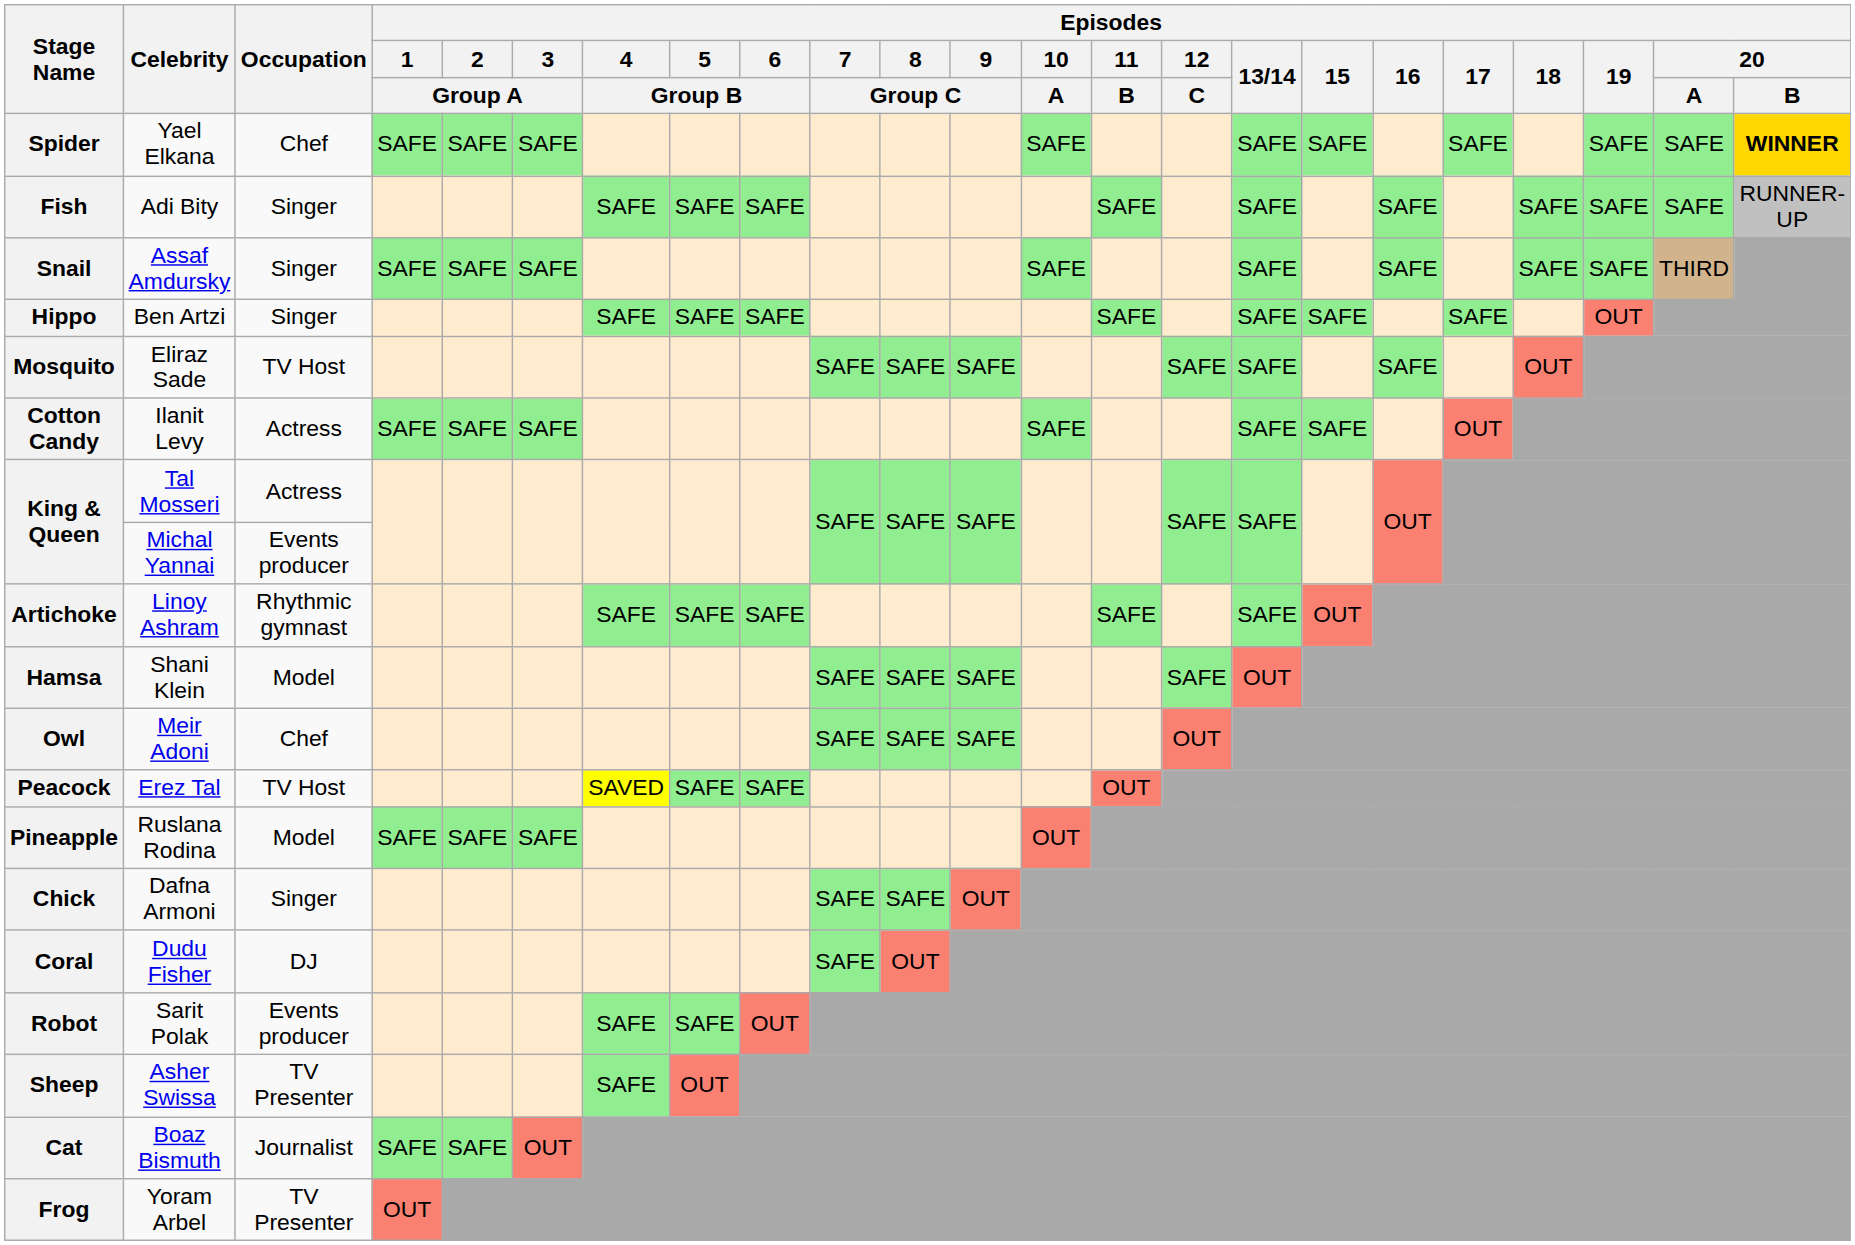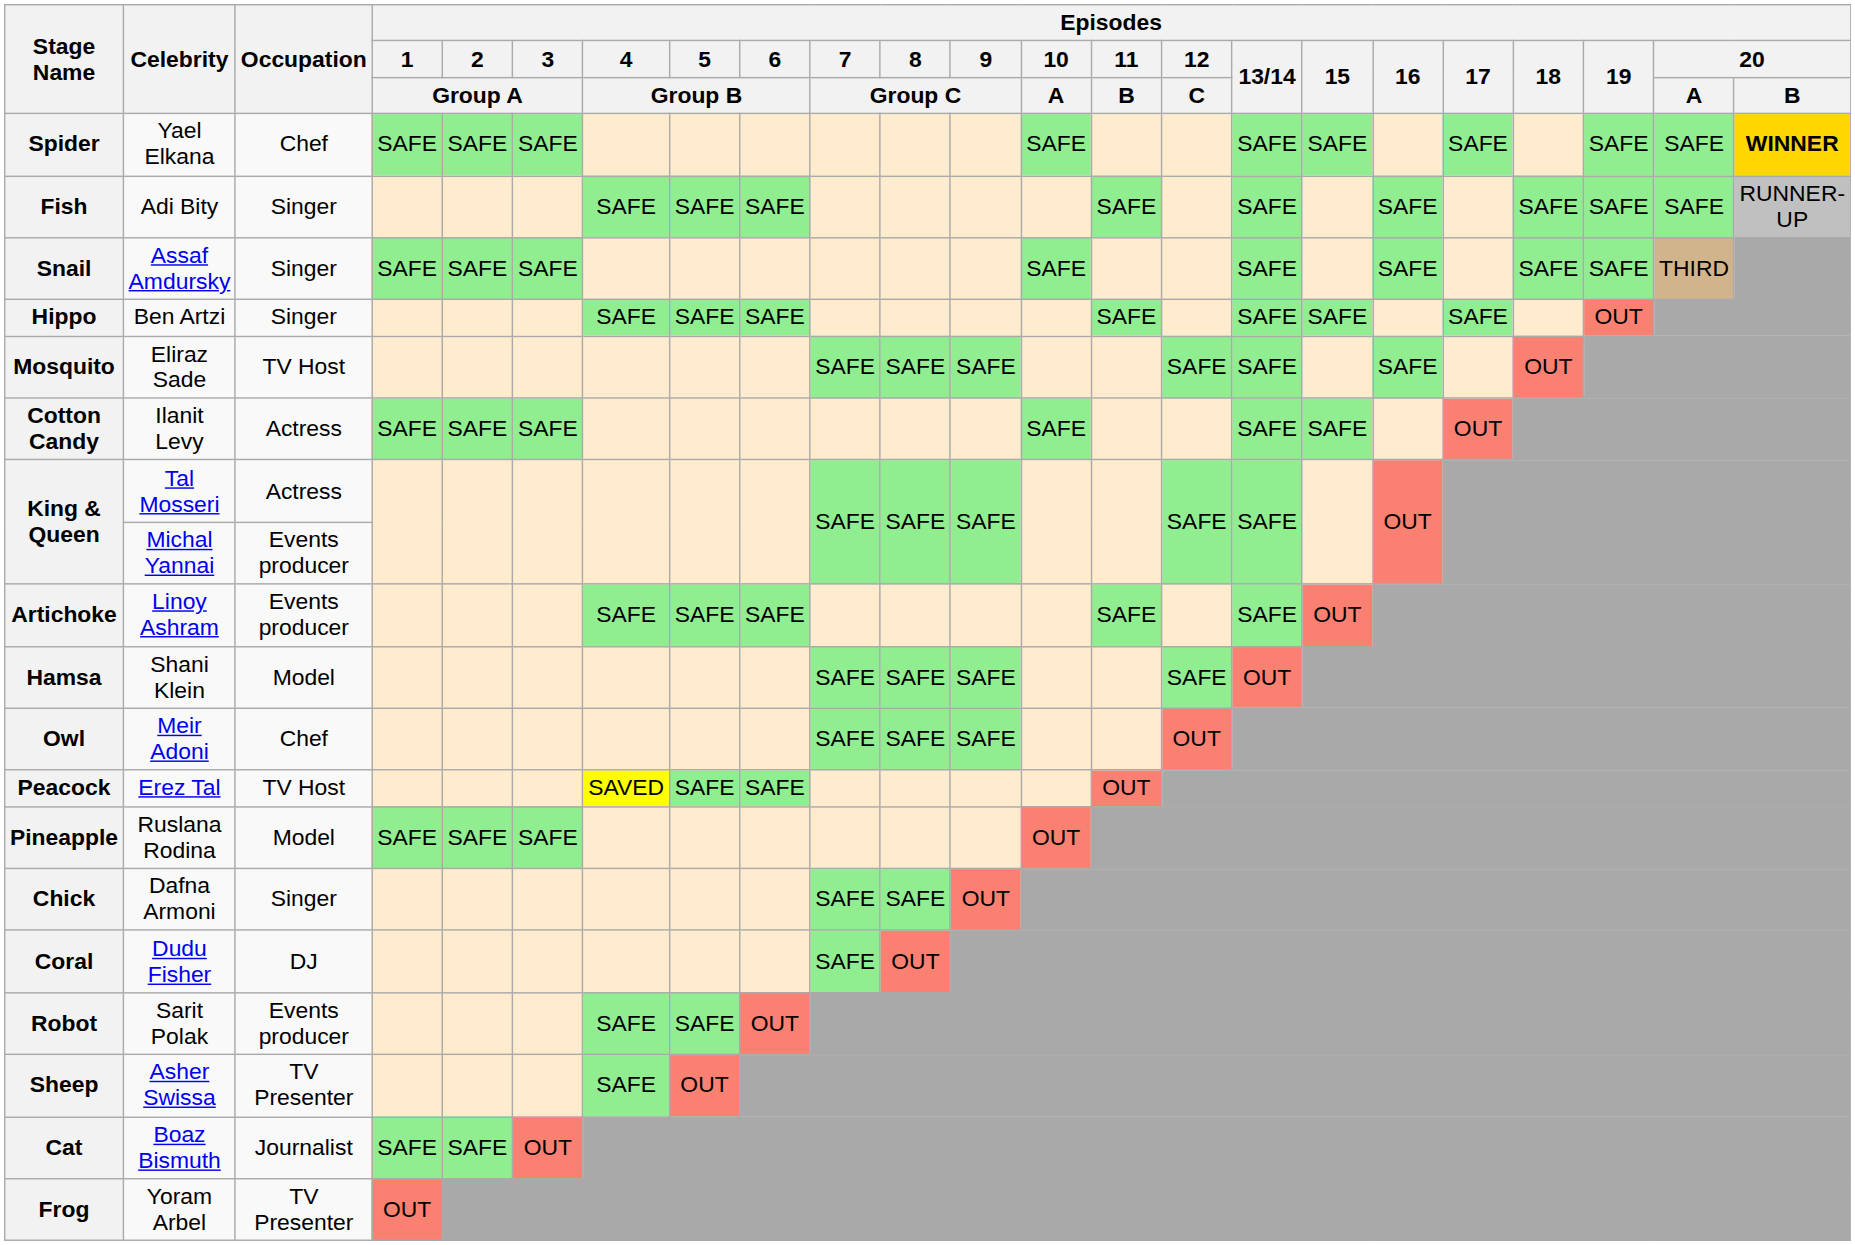Artichoke | Occupation: Rhythmic gymnast -> Events producer
